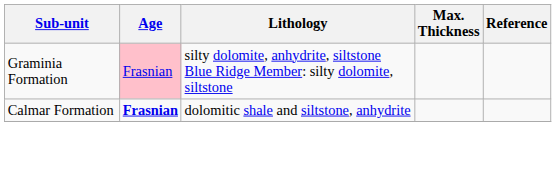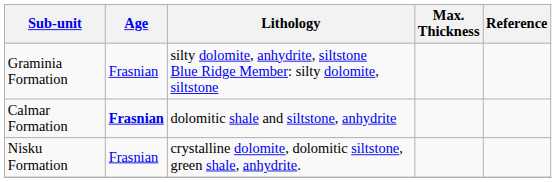Graminia Formation | Age: pink background -> no background
+ row: Nisku Formation | Frasnian | crystalline dolomite, dolomitic siltstone, green shale, anhydrite.
